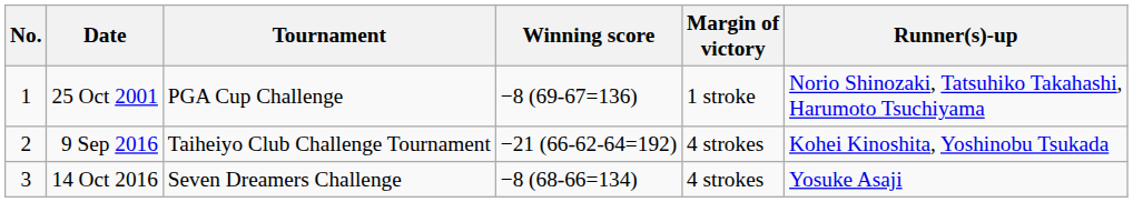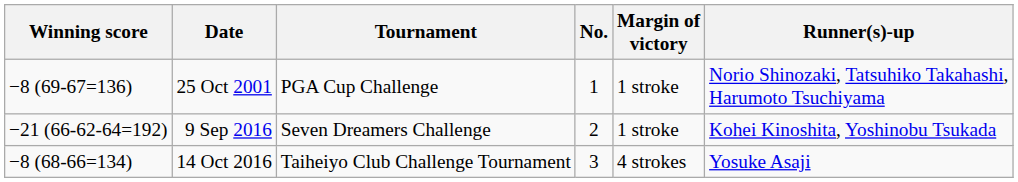columns swapped: No. <-> Winning score
9 Sep 2016 | Tournament: Taiheiyo Club Challenge Tournament -> Seven Dreamers Challenge
9 Sep 2016 | Margin of victory: 4 strokes -> 1 stroke
14 Oct 2016 | Tournament: Seven Dreamers Challenge -> Taiheiyo Club Challenge Tournament
